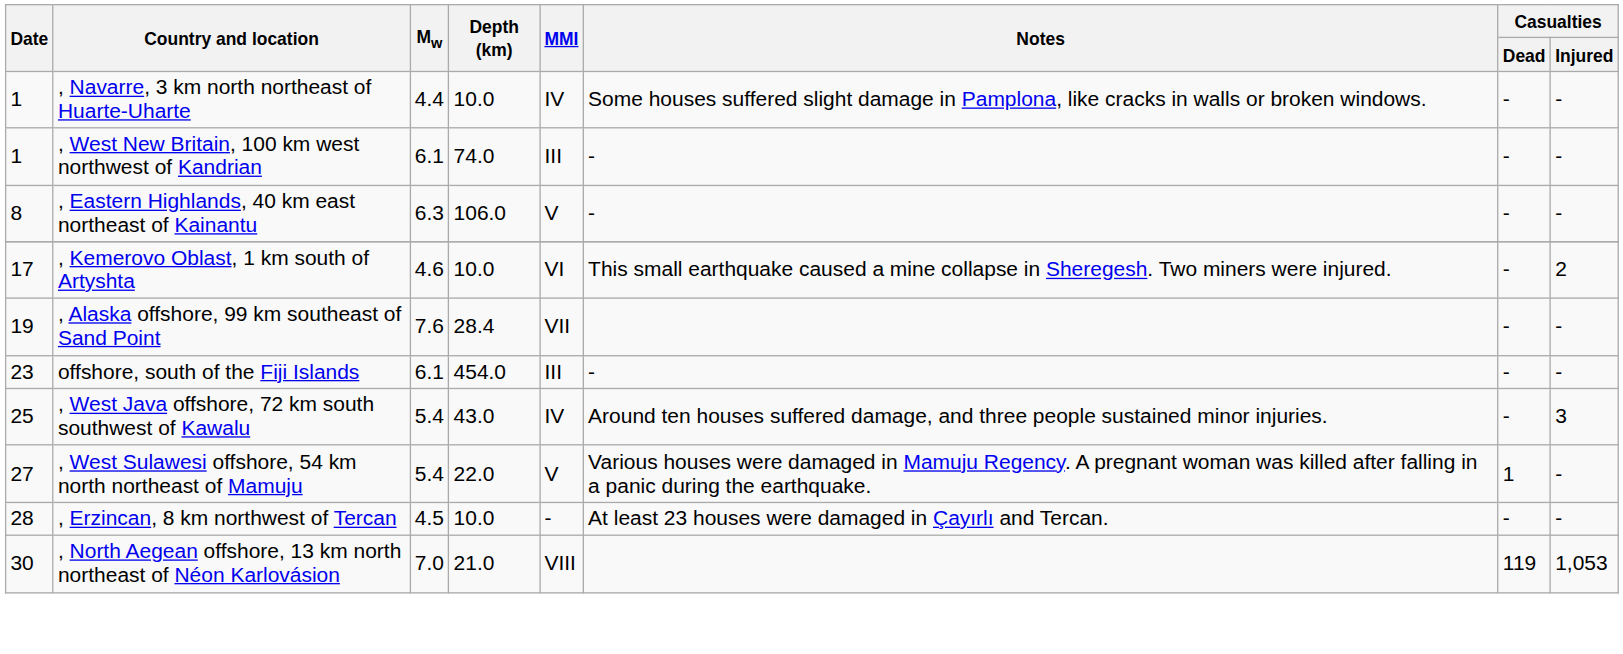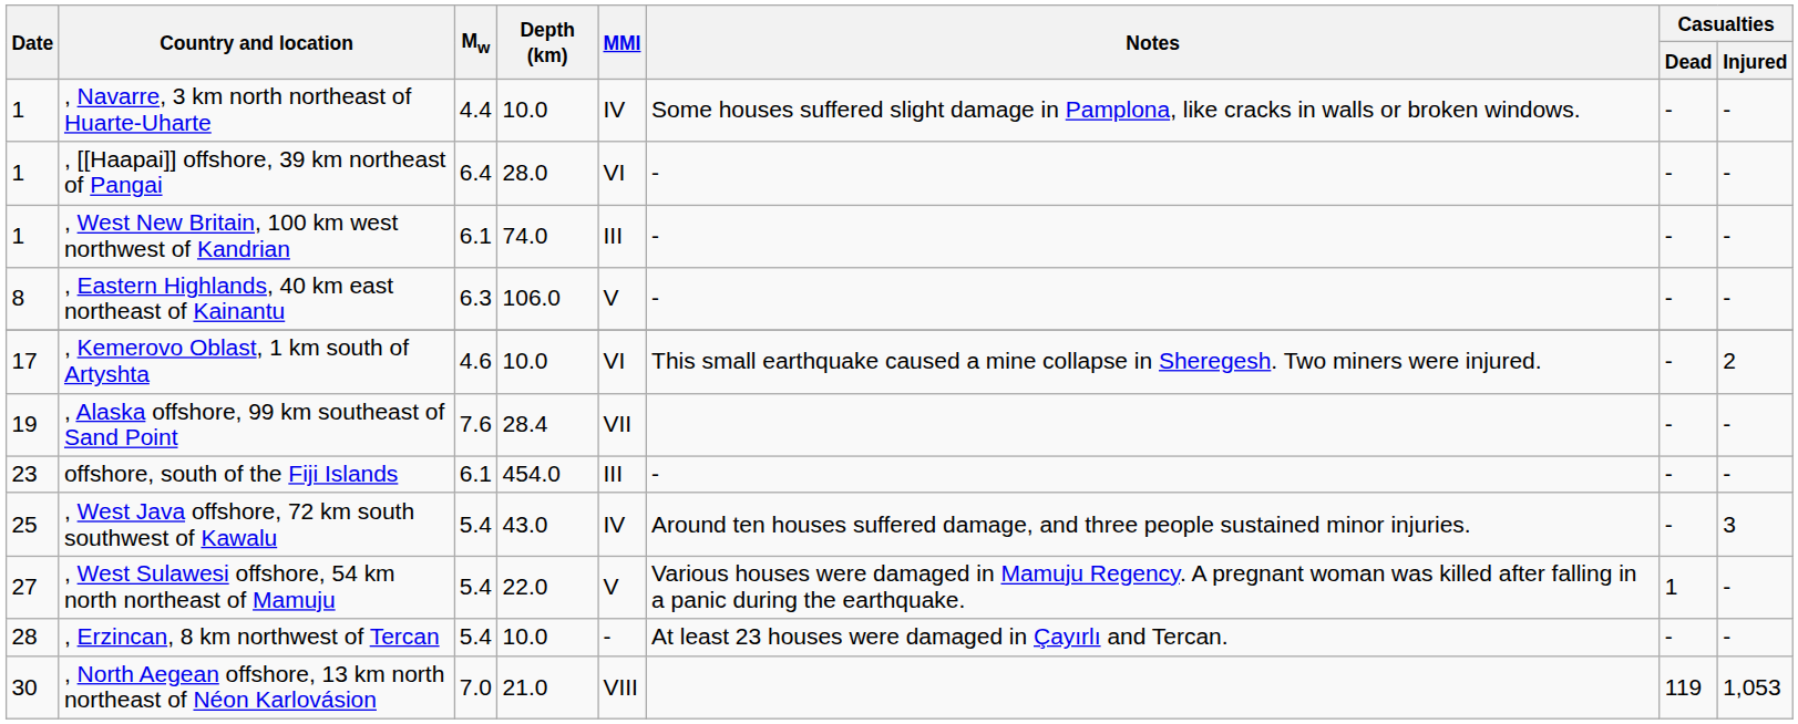+ row: 1 | , [[Haapai]] offshore, 39 km northeast of Pangai | 6.4 | 28.0 | VI | - | - | -
, Erzincan, 8 km northwest of Tercan | Mw: 4.5 -> 5.4
